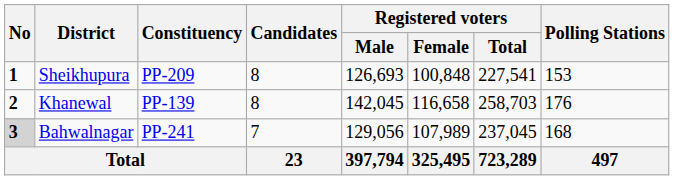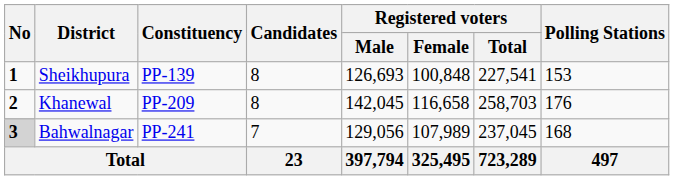Sheikhupura | Constituency: PP-209 -> PP-139
Khanewal | Constituency: PP-139 -> PP-209
